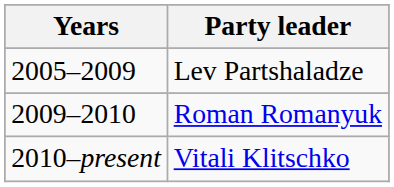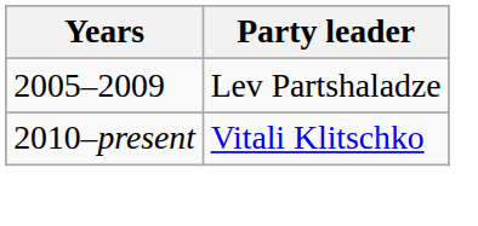- row: 2009–2010 | Roman Romanyuk
